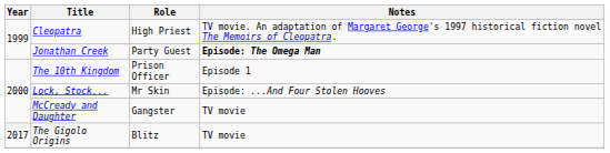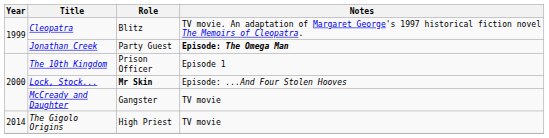Cleopatra | Role: High Priest -> Blitz
Lock, Stock... | Role: normal -> bold
The Gigolo Origins | Year: 2017 -> 2014
The Gigolo Origins | Role: Blitz -> High Priest
